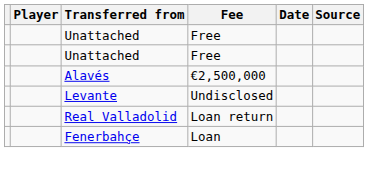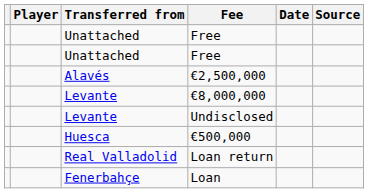+ row: Levante | €8,000,000
+ row: Huesca | €500,000
